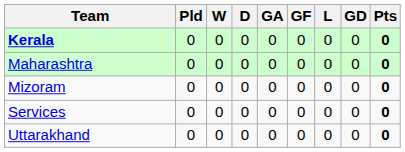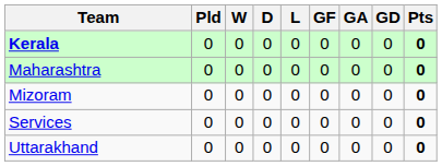columns swapped: L <-> GA
